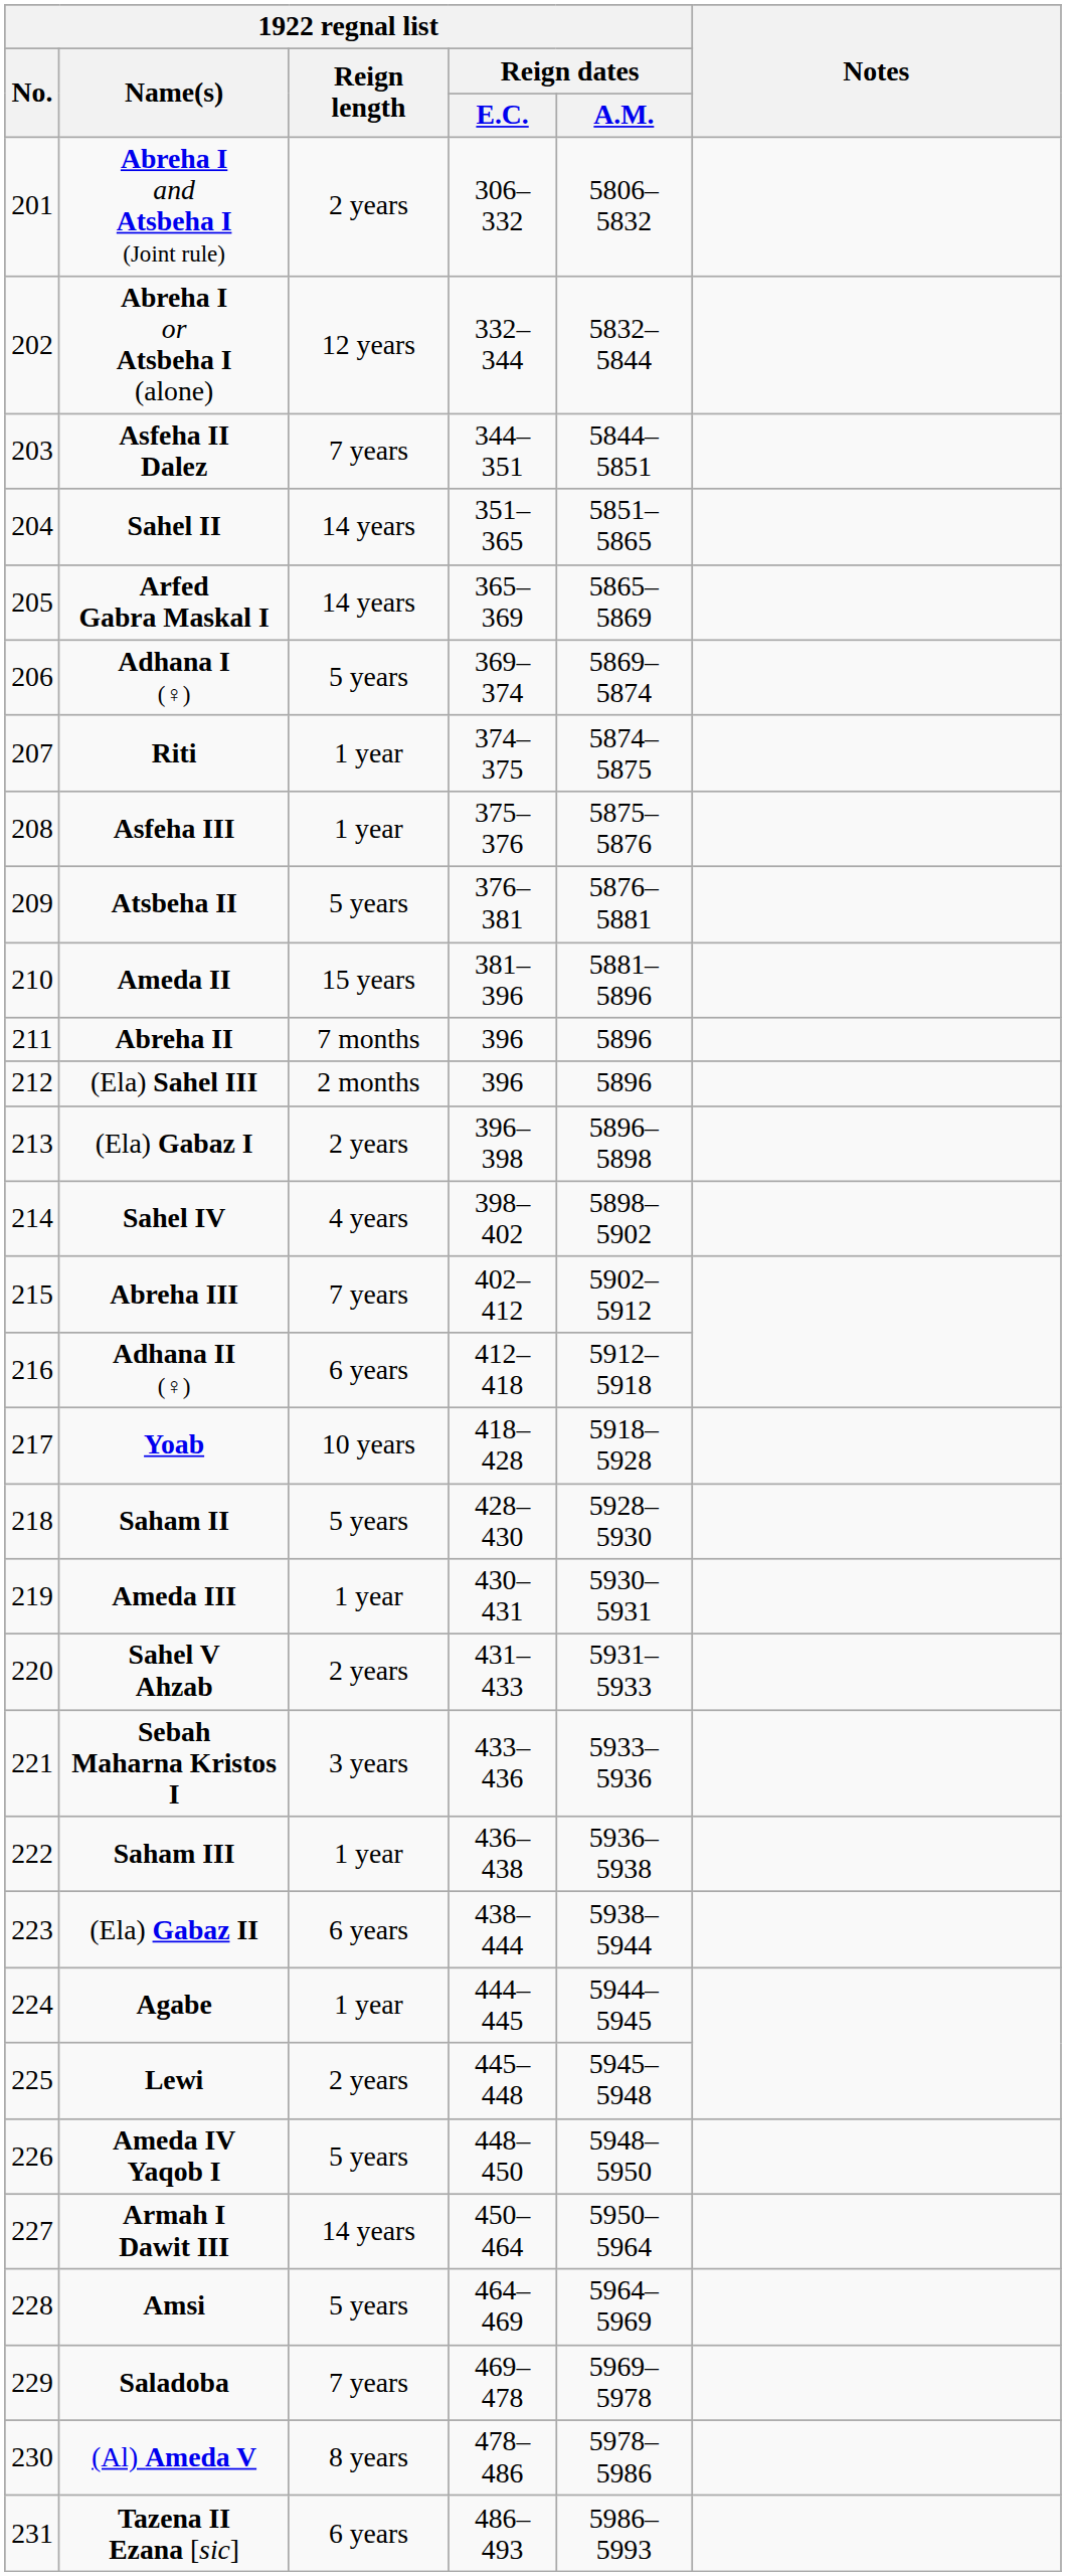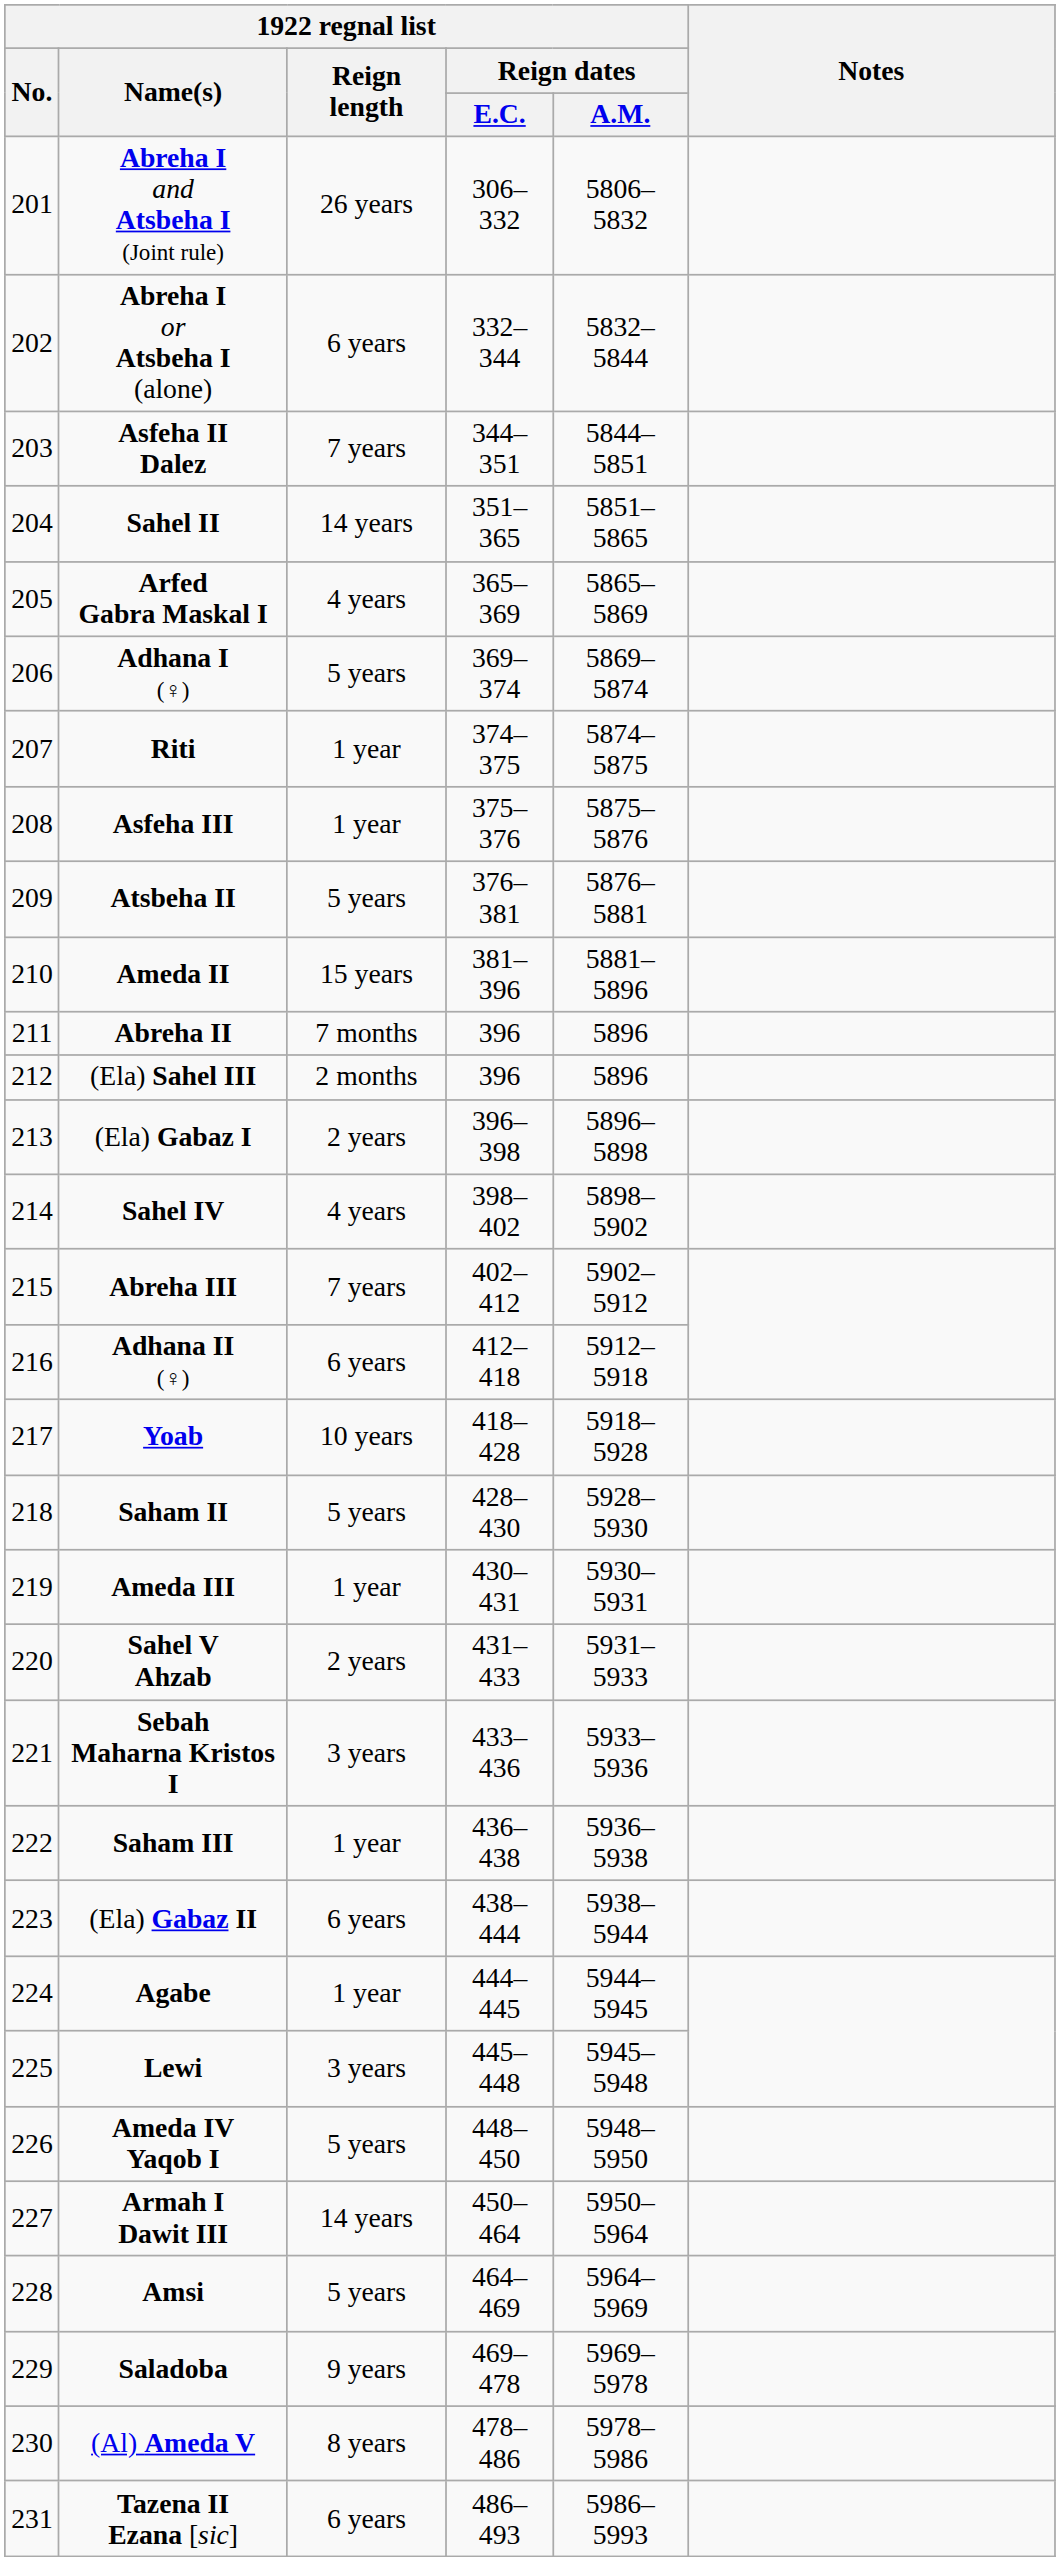Abreha I and Atsbeha I (Joint rule) | 1922 regnal list / Reign length: 2 years -> 26 years
Abreha I or Atsbeha I (alone) | 1922 regnal list / Reign length: 12 years -> 6 years
Arfed Gabra Maskal I | 1922 regnal list / Reign length: 14 years -> 4 years
Lewi | 1922 regnal list / Reign length: 2 years -> 3 years
Saladoba | 1922 regnal list / Reign length: 7 years -> 9 years
